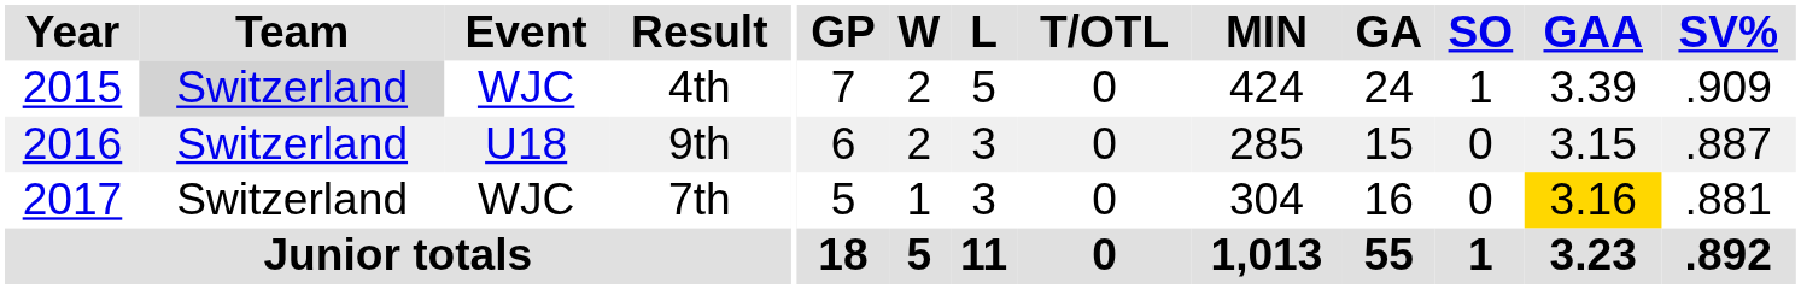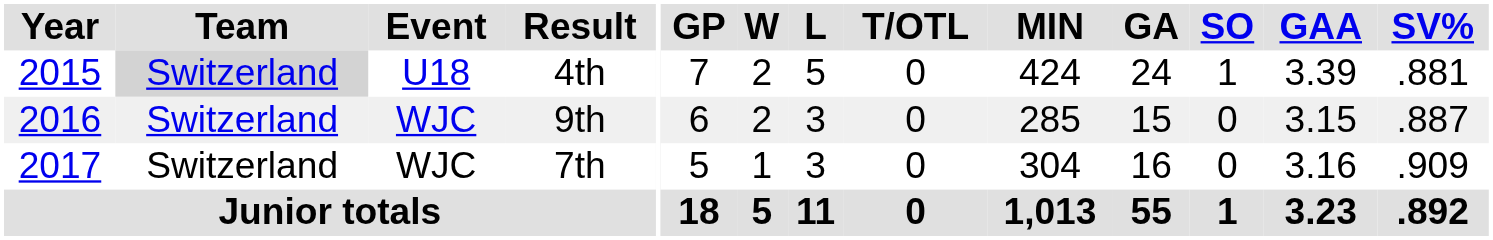4th | Event: WJC -> U18
4th | SV%: .909 -> .881
9th | Event: U18 -> WJC
7th | GAA: gold background -> no background
7th | SV%: .881 -> .909
